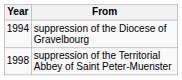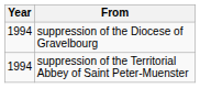suppression of the Territorial Abbey of Saint Peter-Muenster | Year: 1998 -> 1994
